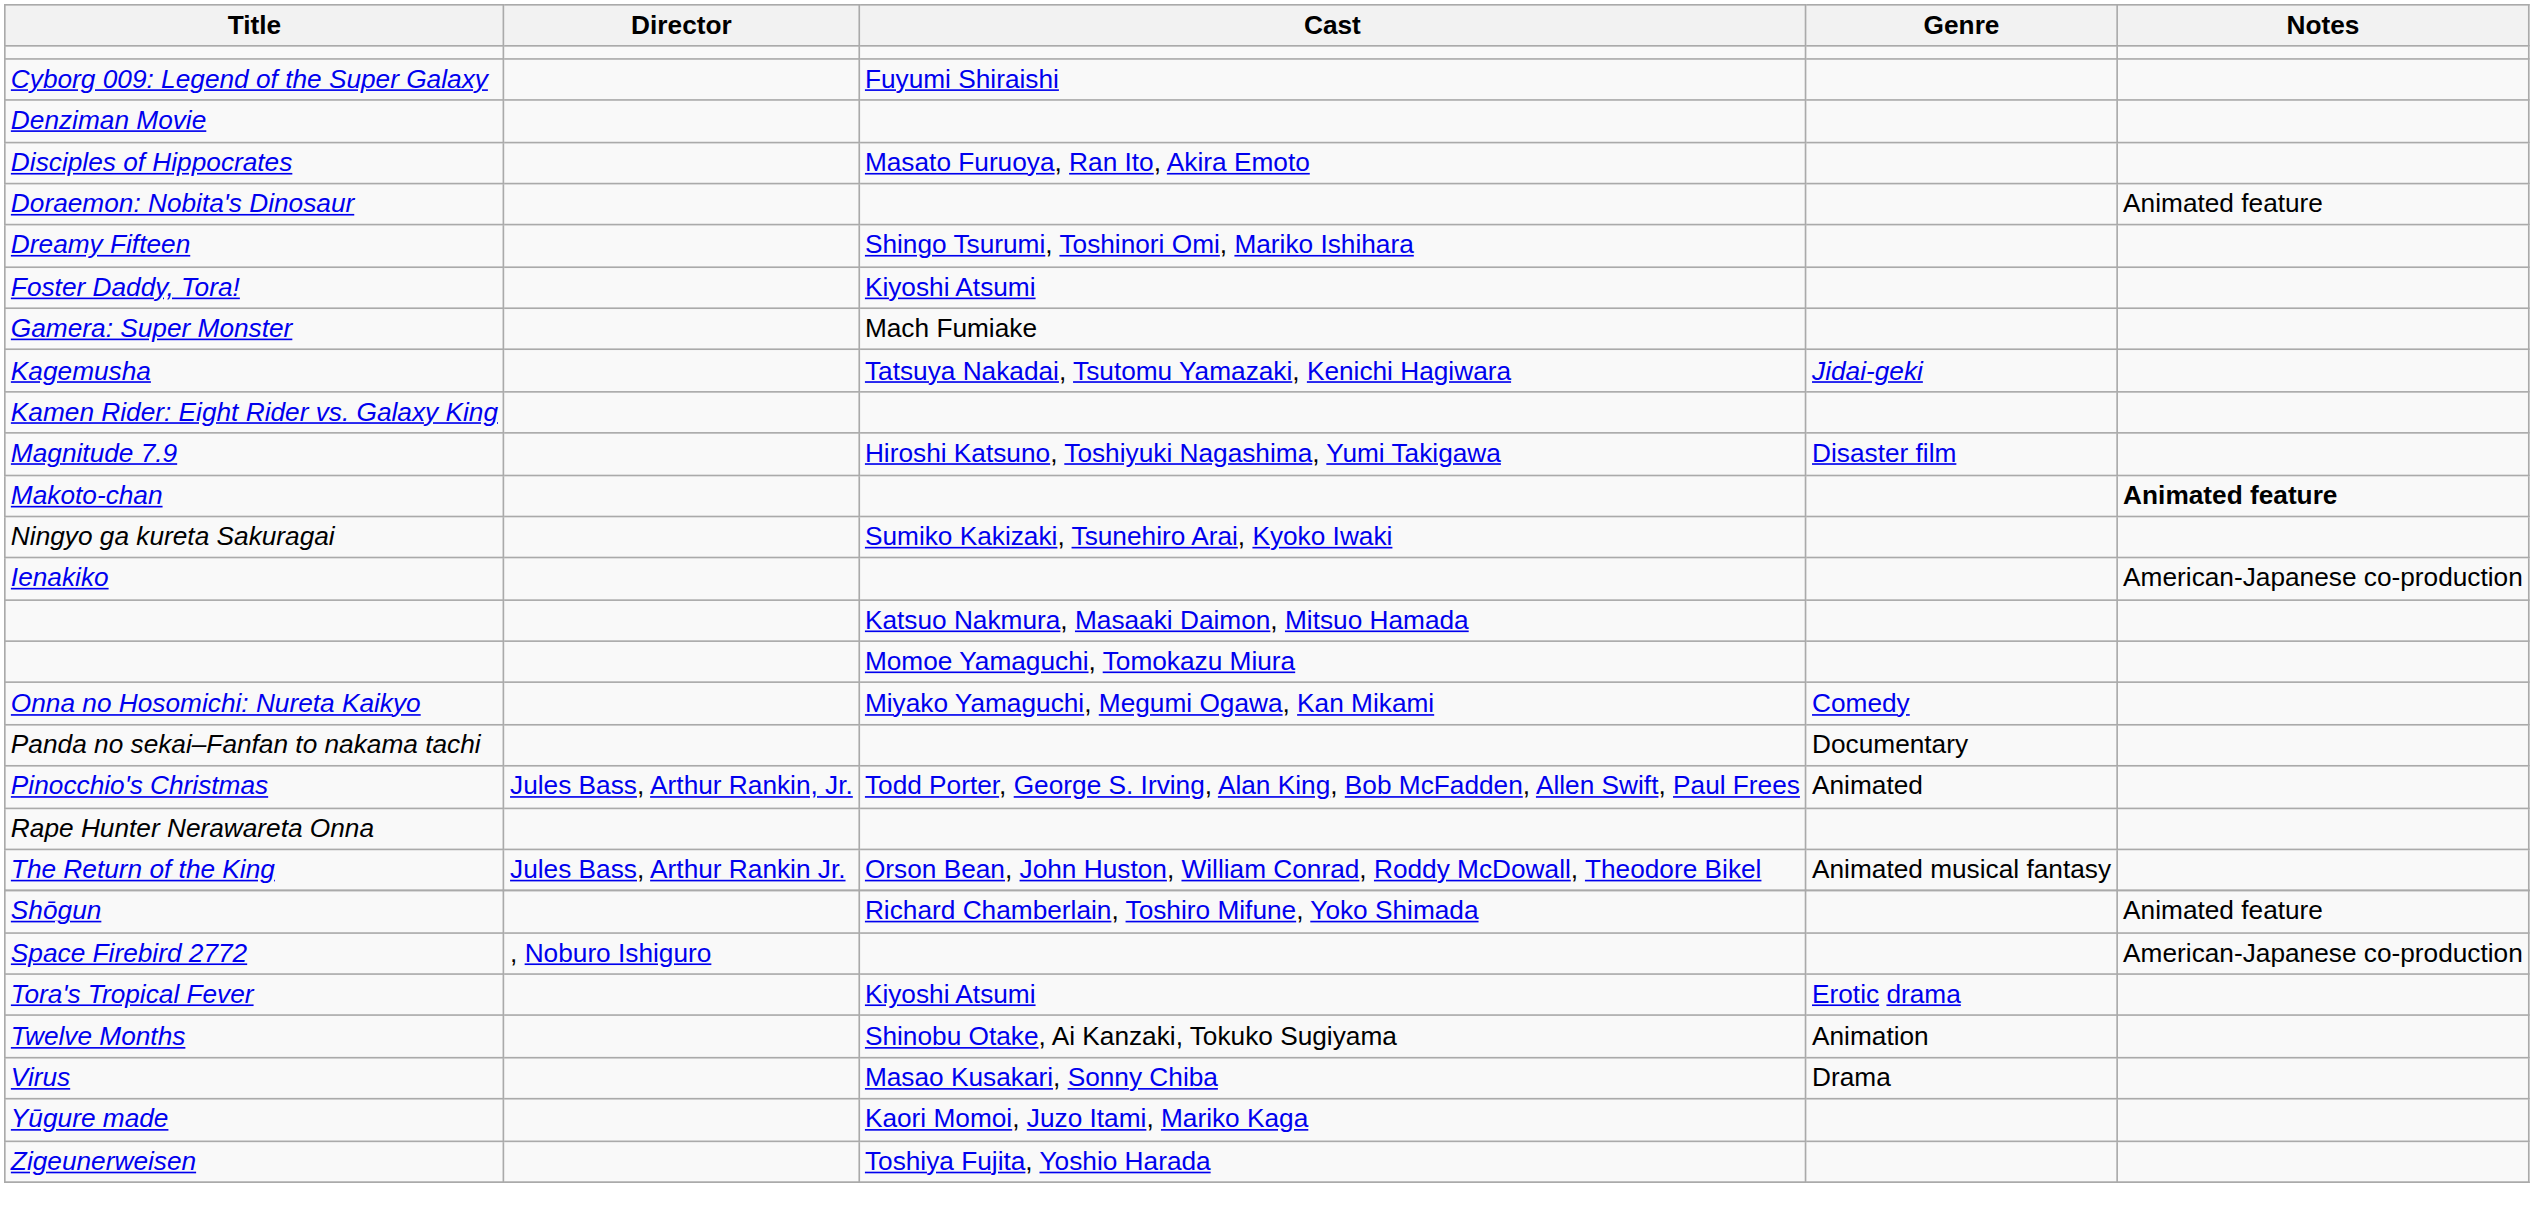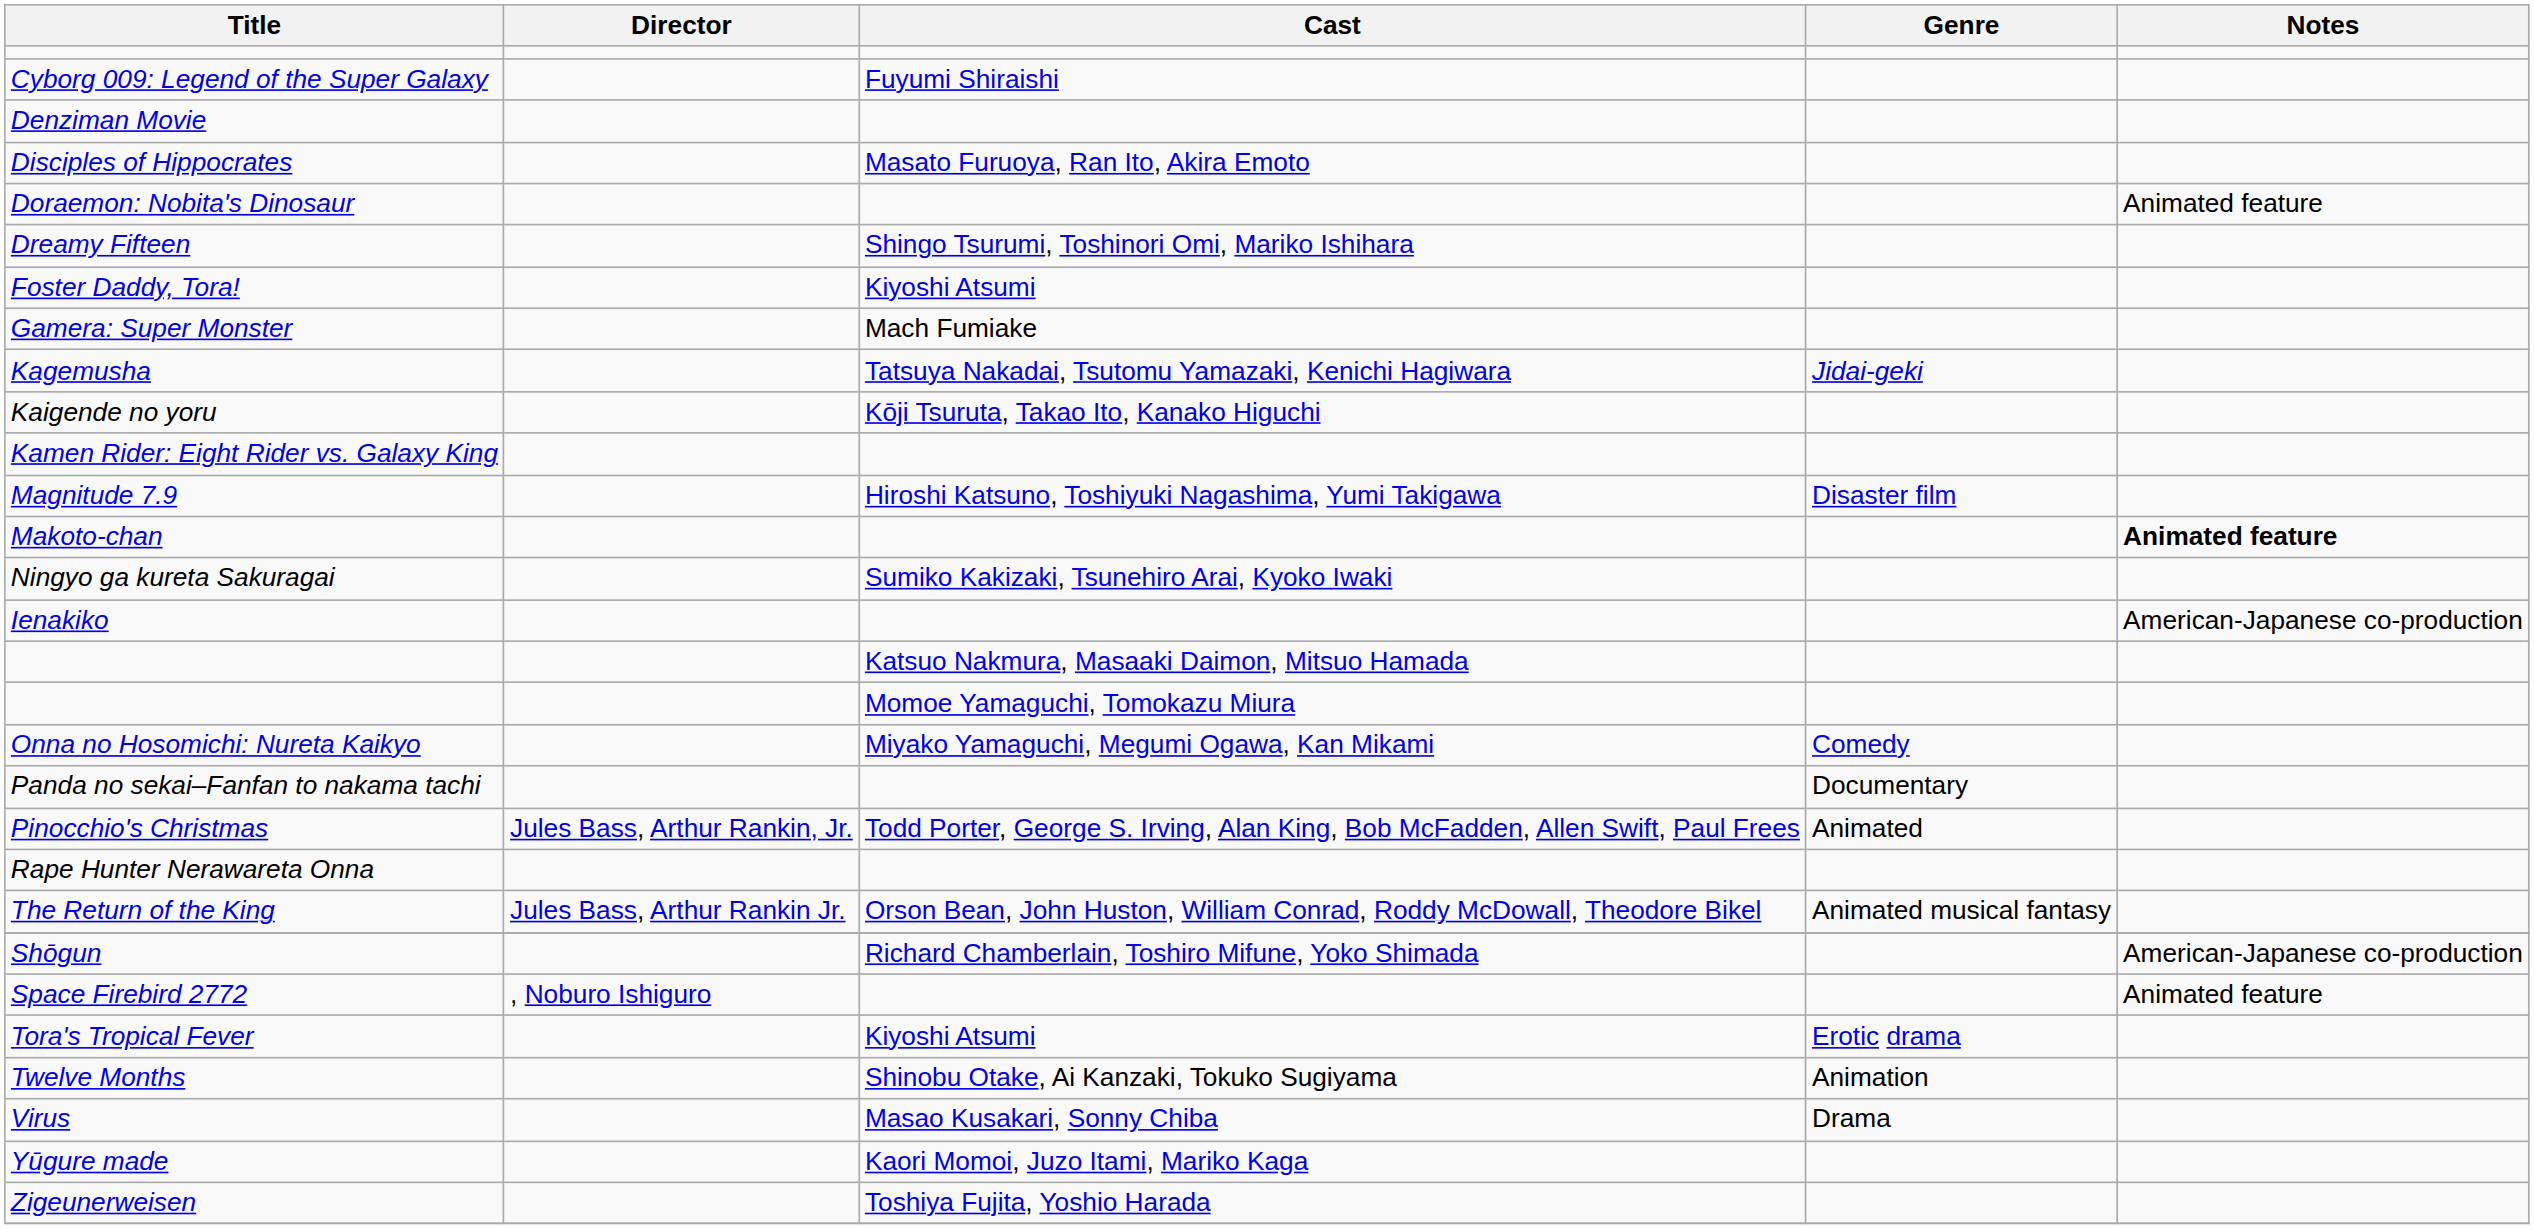+ row: Kaigende no yoru | Kōji Tsuruta, Takao Ito, Kanako Higuchi
Shōgun | Notes: Animated feature -> American-Japanese co-production
Space Firebird 2772 | Notes: American-Japanese co-production -> Animated feature
